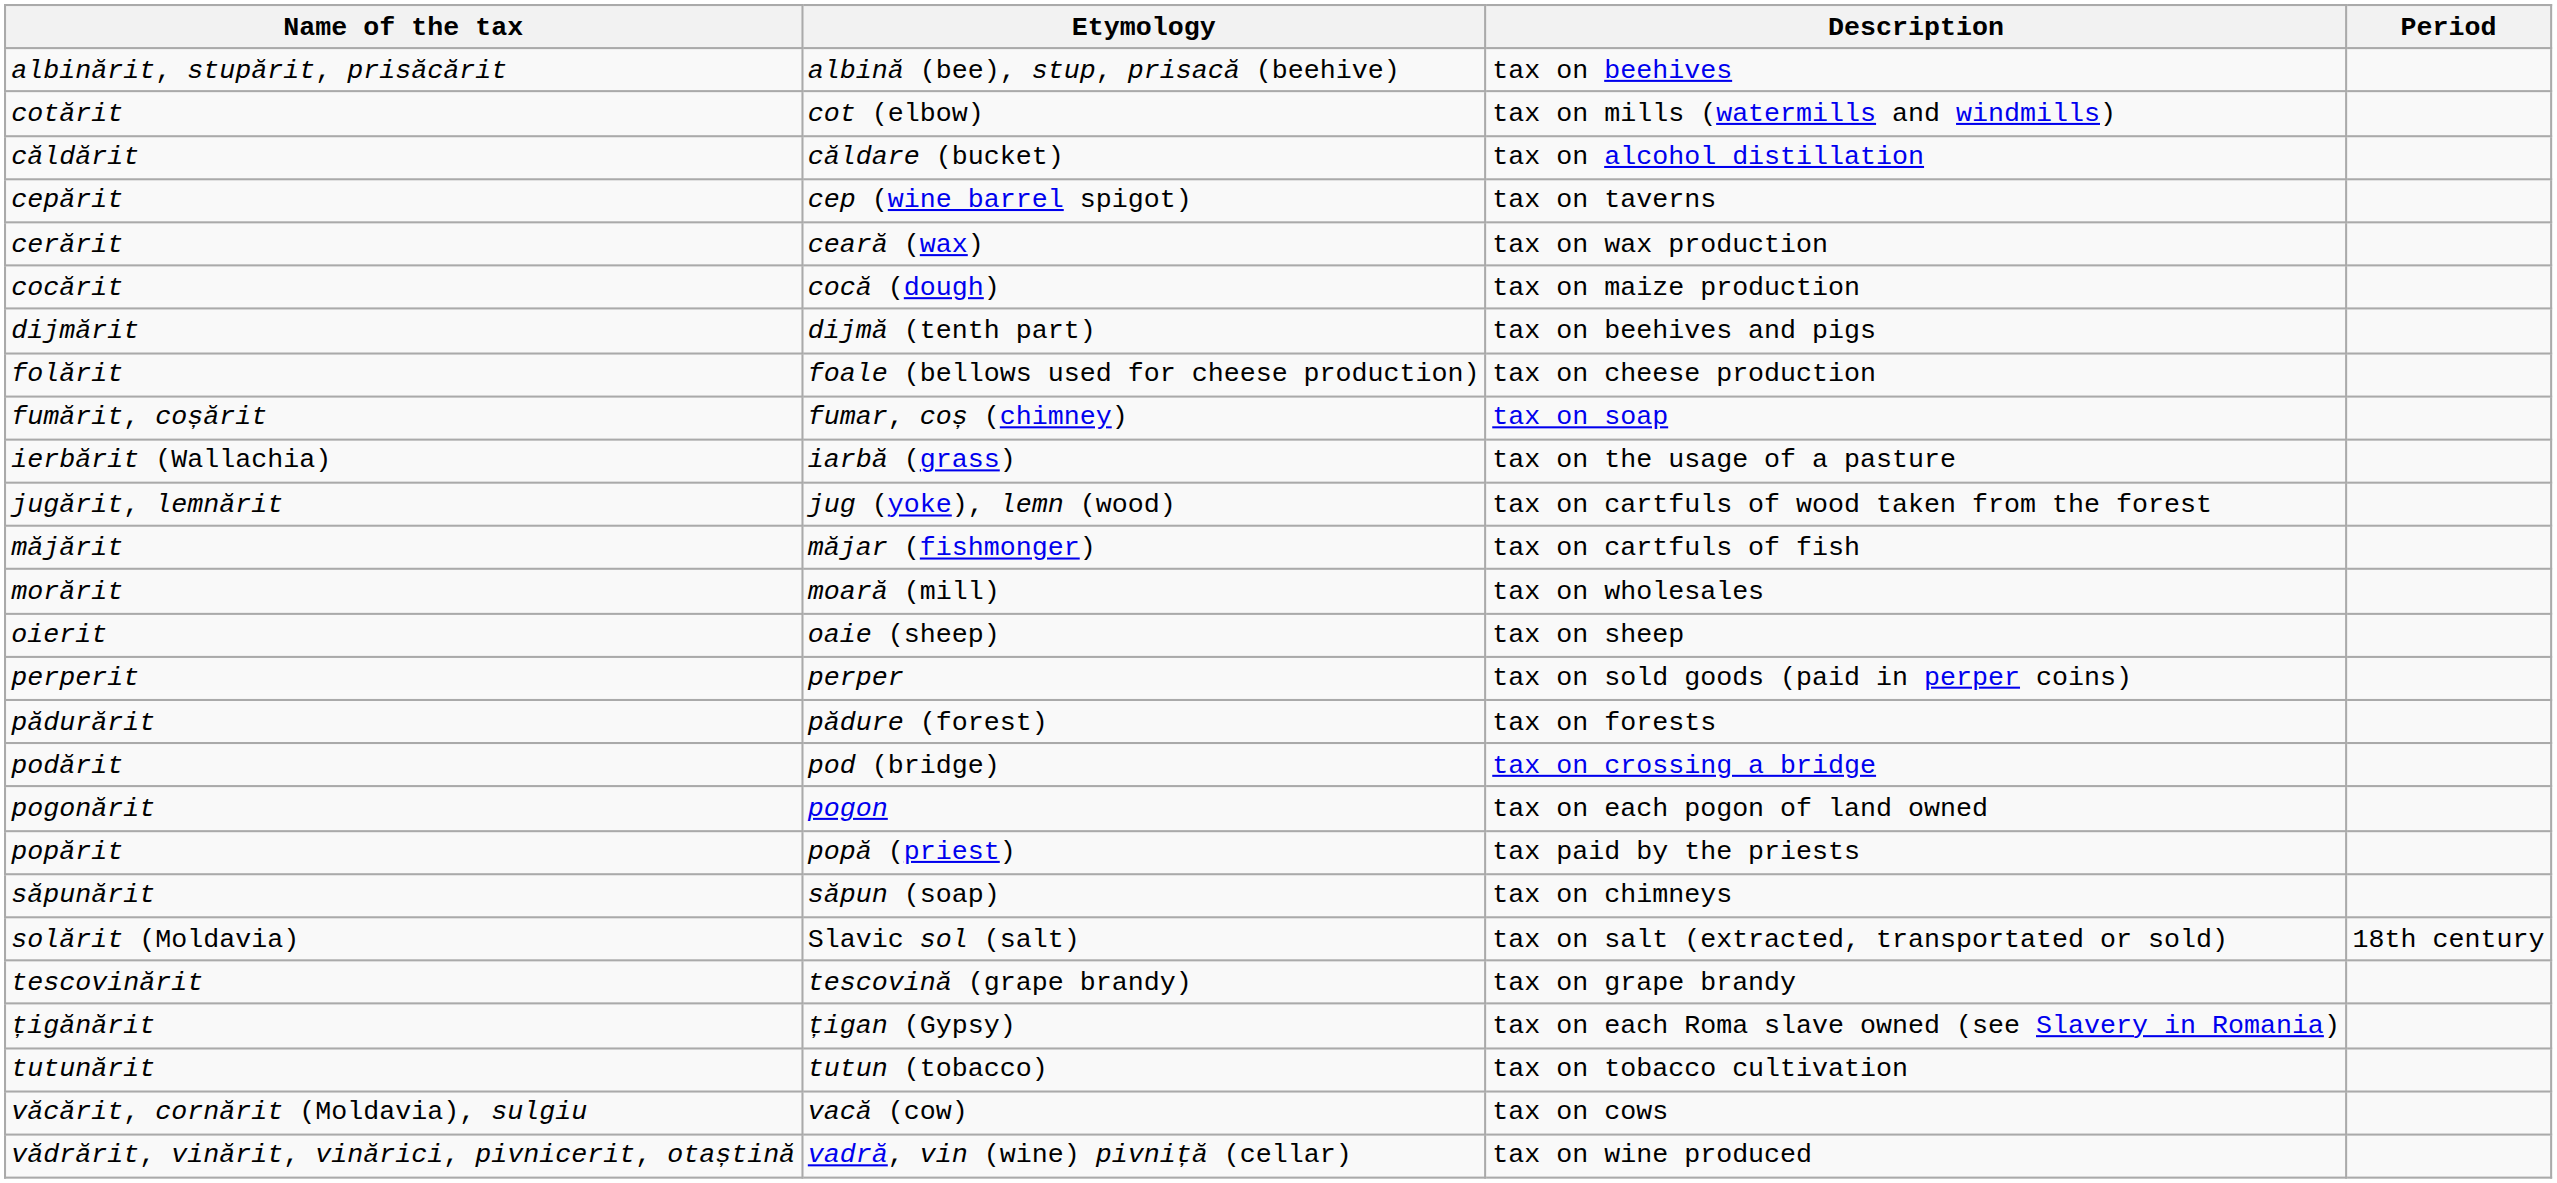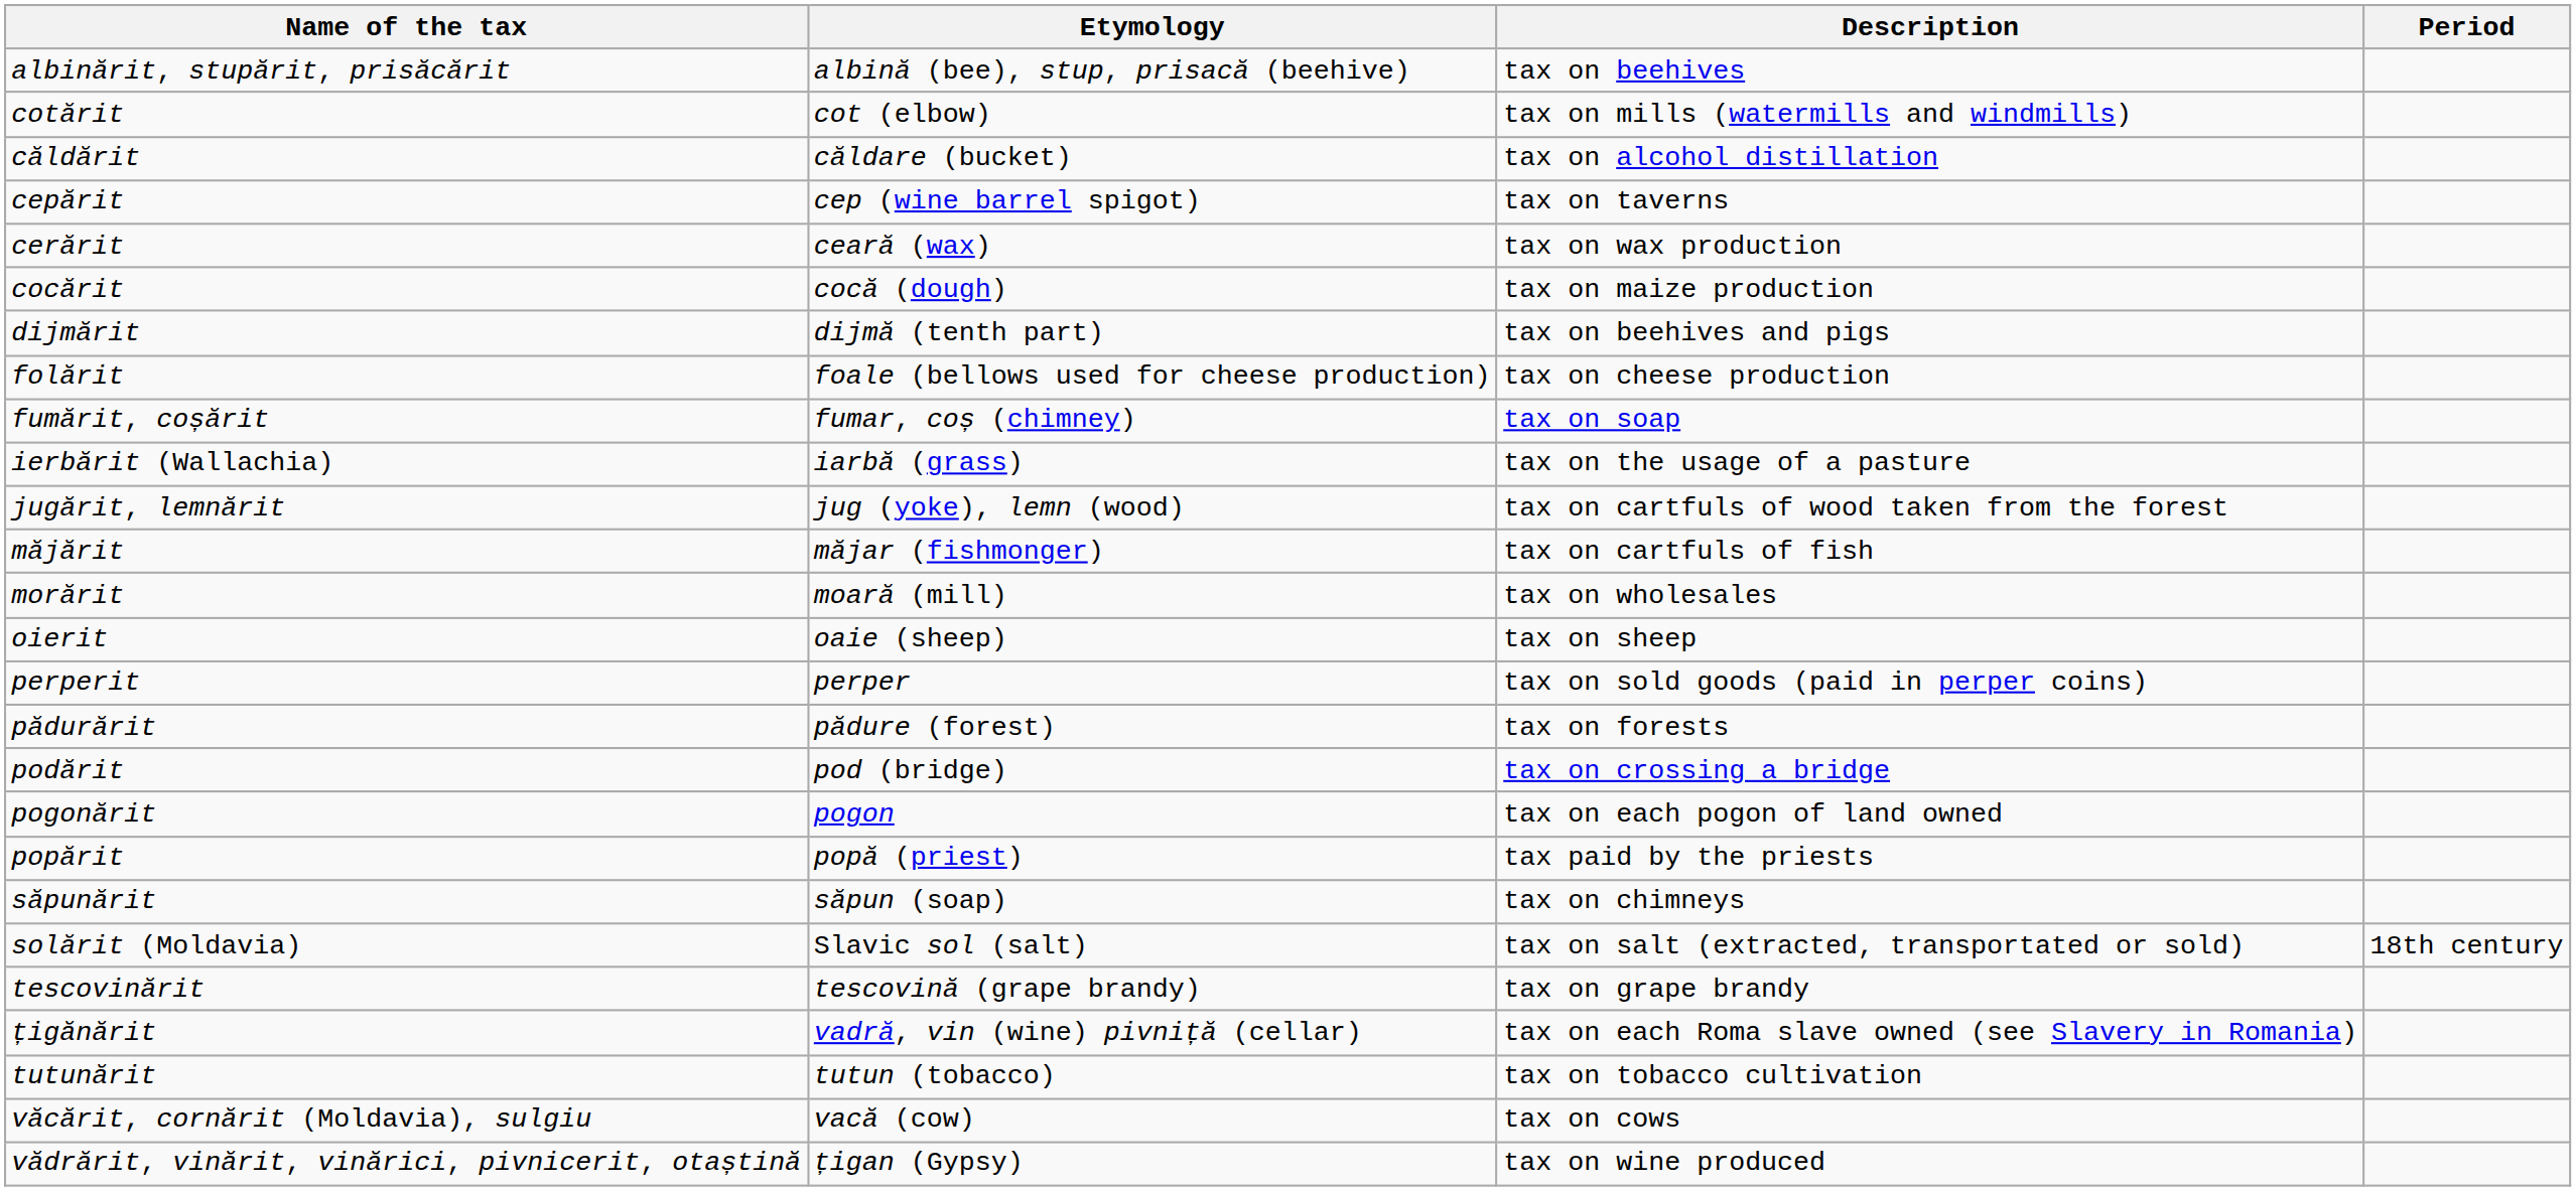țigănărit | Etymology: țigan (Gypsy) -> vadră, vin (wine) pivniță (cellar)
vădrărit, vinărit, vinărici, pivnicerit, otaștină | Etymology: vadră, vin (wine) pivniță (cellar) -> țigan (Gypsy)
